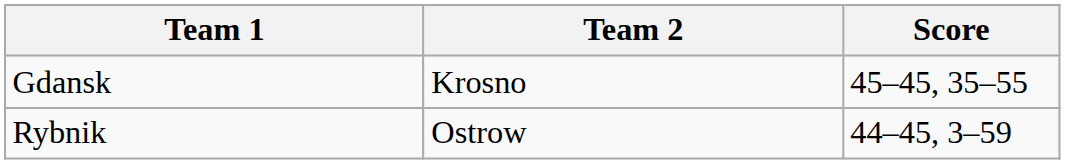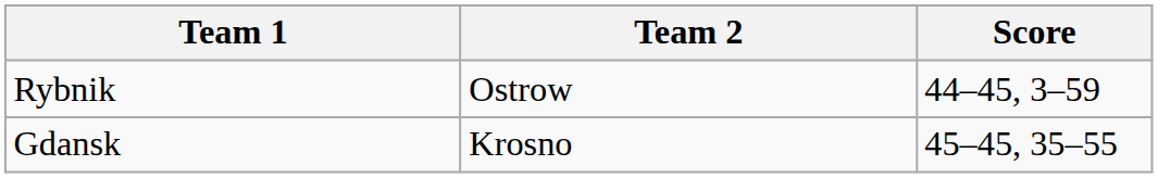rows swapped: Rybnik <-> Gdansk
